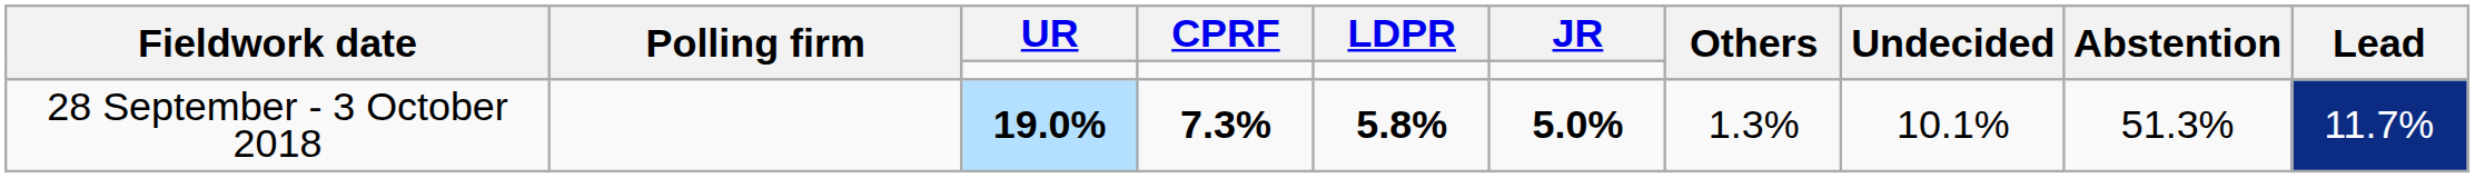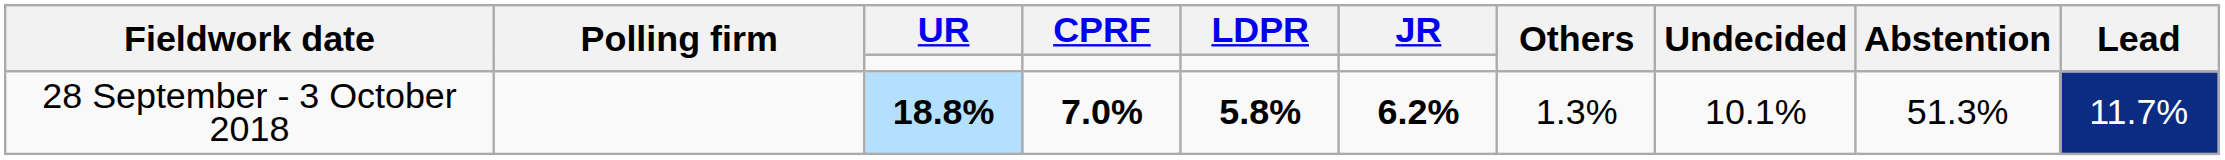28 September - 3 October 2018 | UR: 19.0% -> 18.8%
28 September - 3 October 2018 | CPRF: 7.3% -> 7.0%
28 September - 3 October 2018 | JR: 5.0% -> 6.2%
